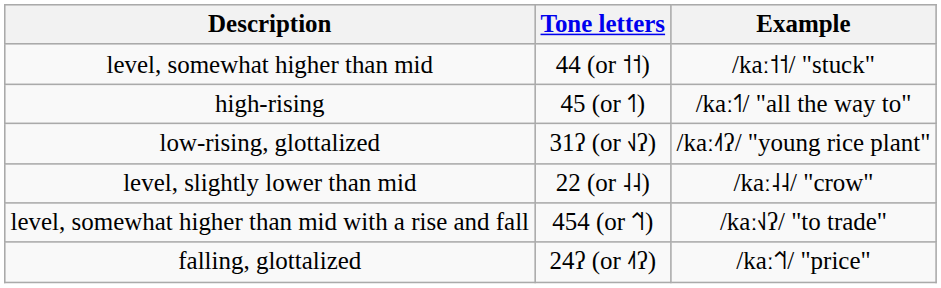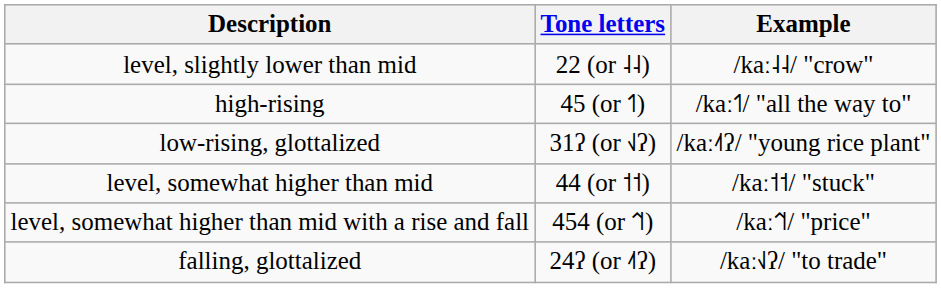rows swapped: level, slightly lower than mid <-> level, somewhat higher than mid
level, somewhat higher than mid with a rise and fall | Example: /kaː˧˩ʔ/ "to trade" -> /kaː˦˥˦/ "price"
falling, glottalized | Example: /kaː˦˥˦/ "price" -> /kaː˧˩ʔ/ "to trade"
